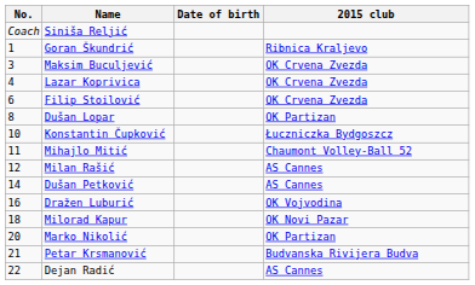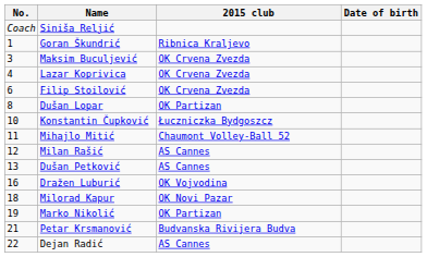columns swapped: Date of birth <-> 2015 club
Dušan Petković | No.: 14 -> 13
Marko Nikolić | No.: 20 -> 19
